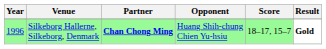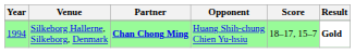Silkeborg Hallerne, Silkeborg, Denmark | Year: 1996 -> 1994
